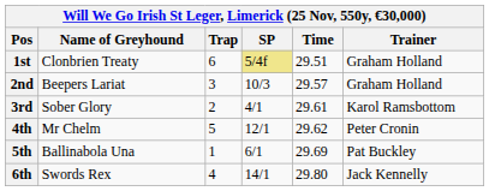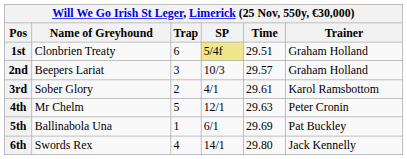4th | Time: 29.62 -> 29.63
